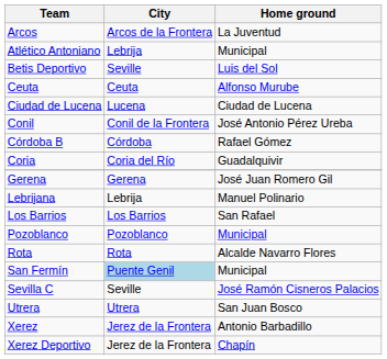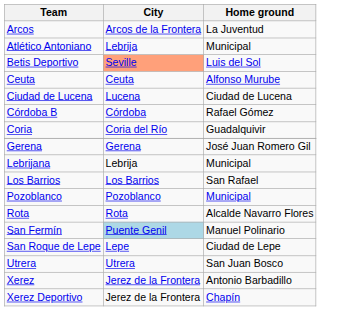Betis Deportivo | City: no background -> lightsalmon background
- row: Conil | Conil de la Frontera | José Antonio Pérez Ureba
Lebrijana | Home ground: Manuel Polinario -> Municipal
San Fermín | Home ground: Municipal -> Manuel Polinario
+ row: San Roque de Lepe | Lepe | Ciudad de Lepe
- row: Sevilla C | Seville | José Ramón Cisneros Palacios
